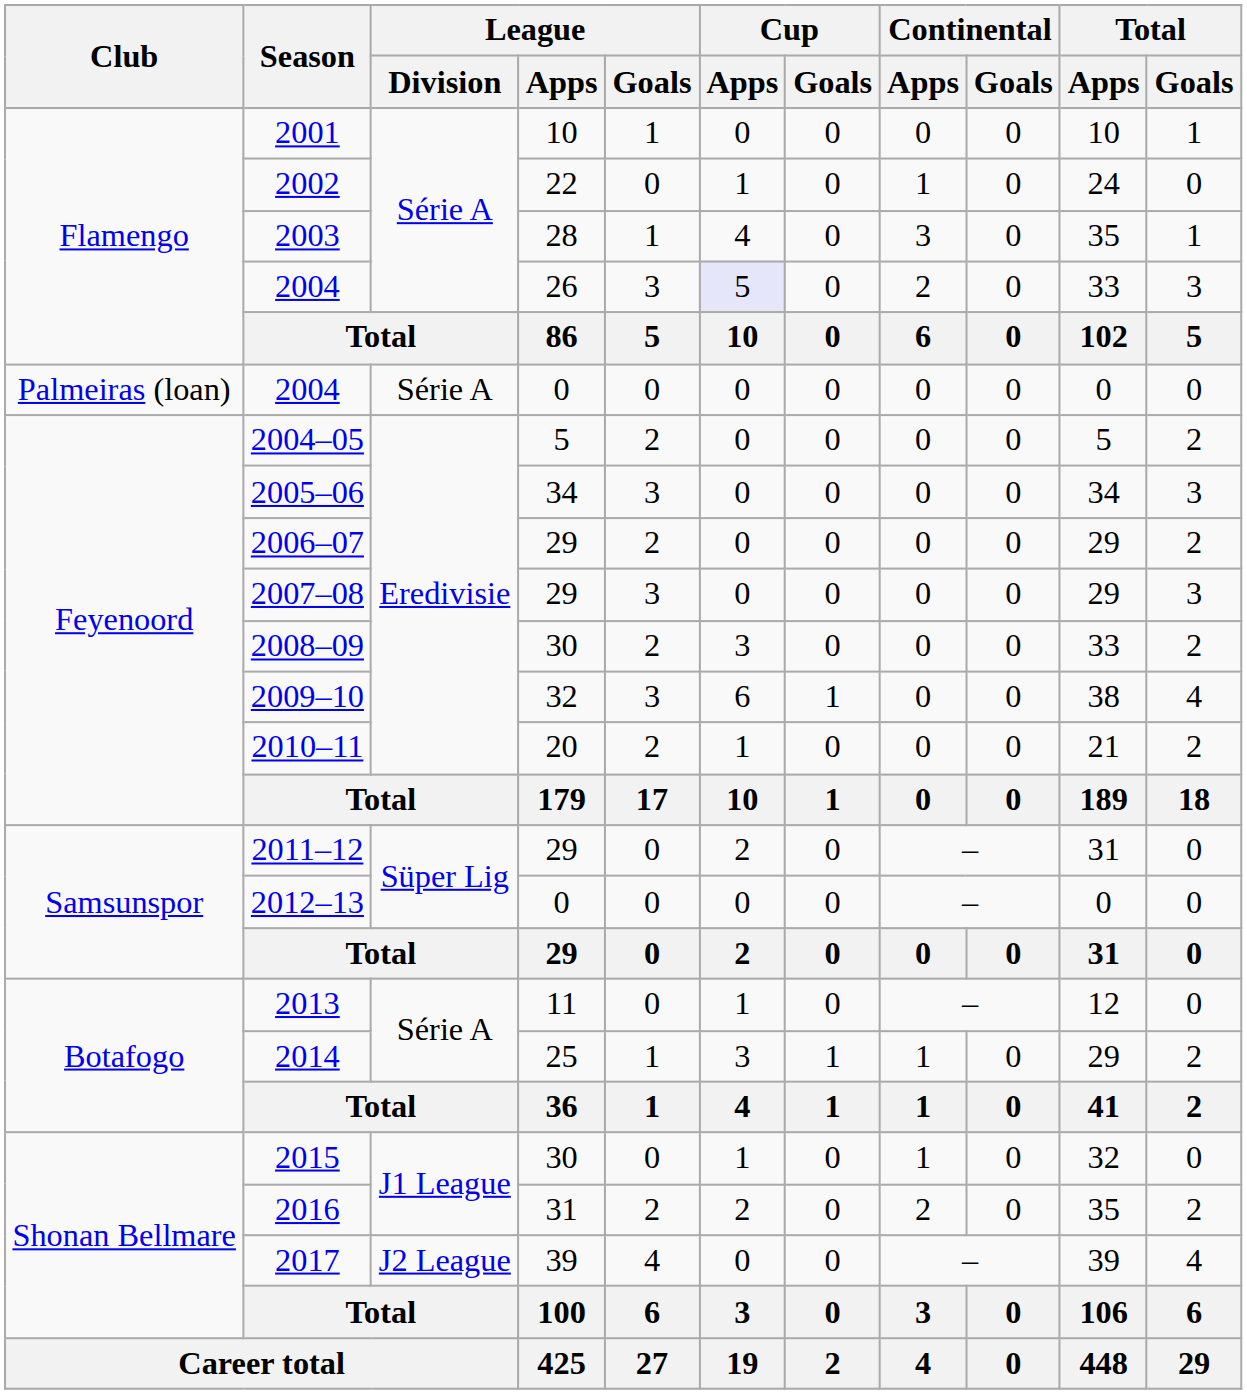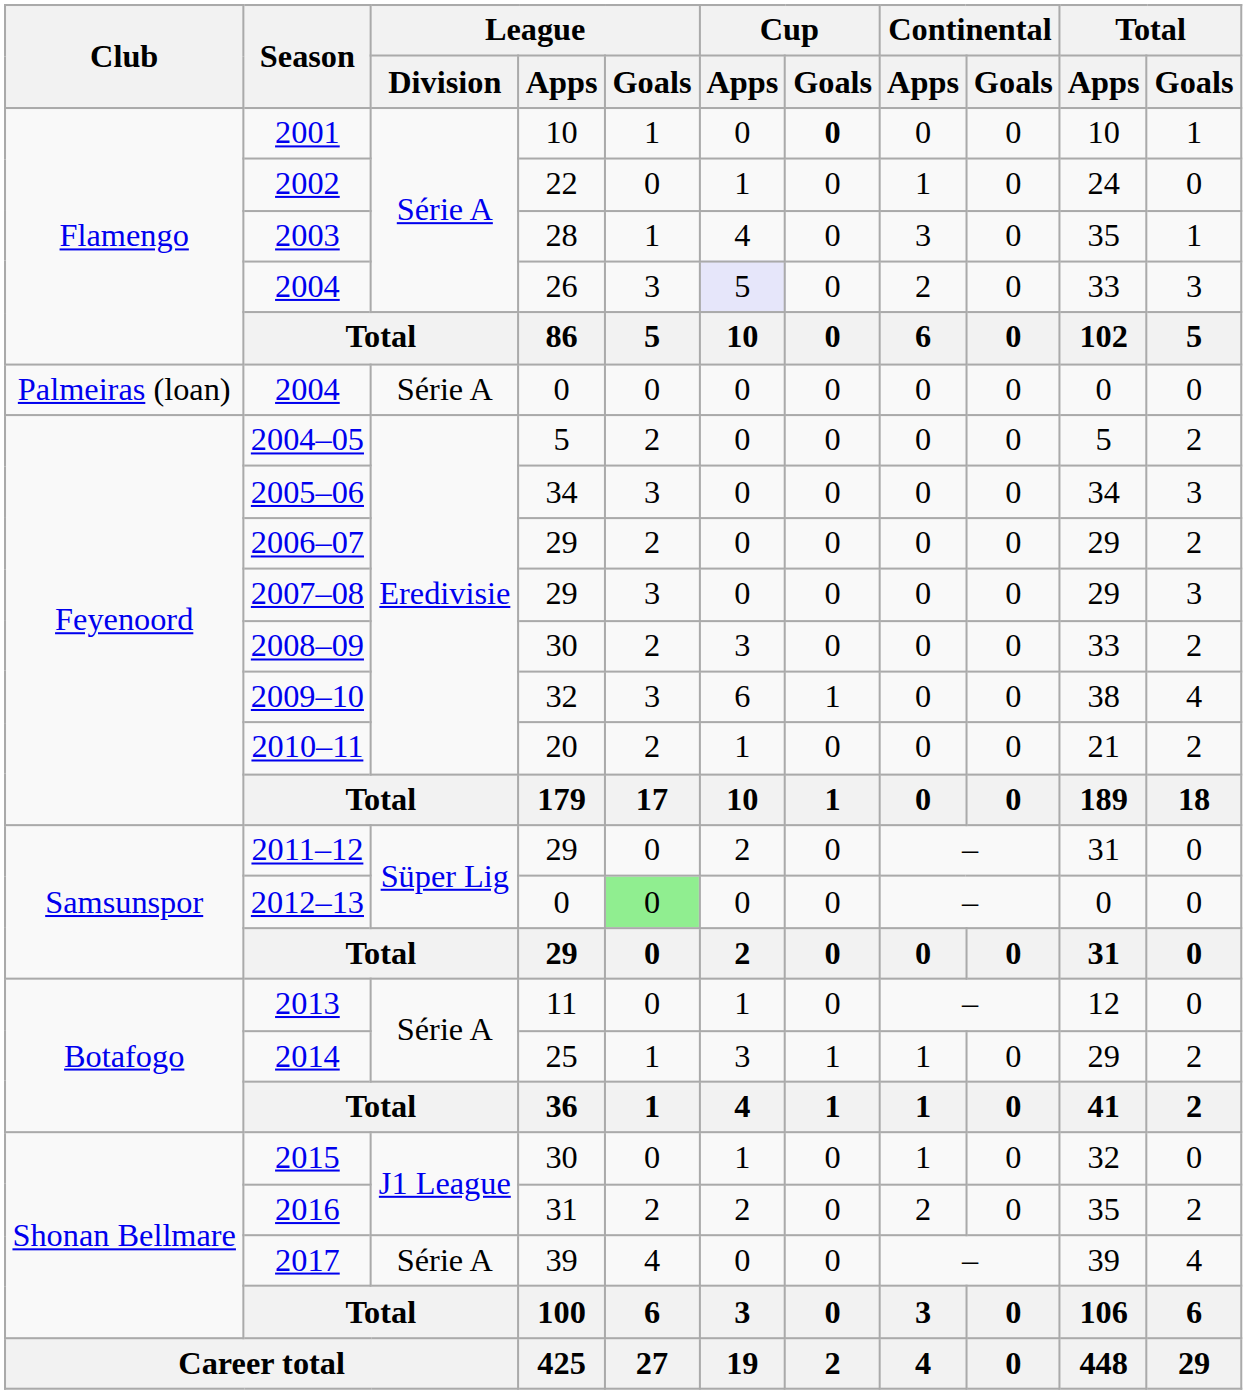2001 | Cup / Goals: normal -> bold
2012–13 | League / Goals: no background -> lightgreen background
2017 | League / Division: J2 League -> Série A
